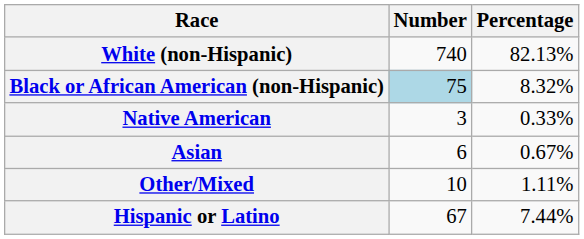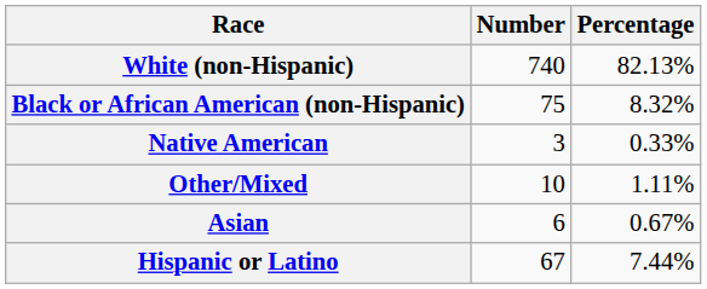Black or African American (non-Hispanic) | Number: lightblue background -> no background
rows swapped: Asian <-> Other/Mixed
